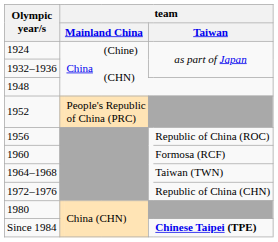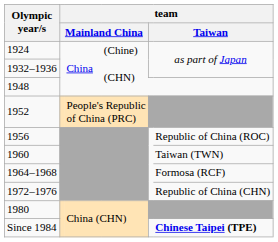1960 | column 6: Formosa (RCF) -> Taiwan (TWN)
1964–1968 | column 6: Taiwan (TWN) -> Formosa (RCF)
